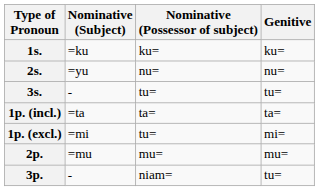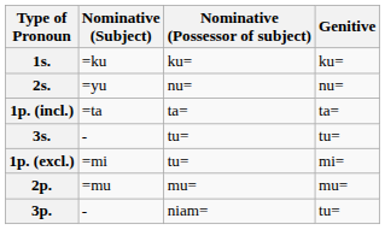rows swapped: 3s. <-> 1p. (incl.)
